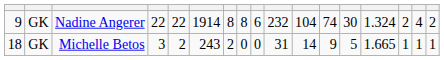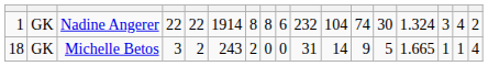Nadine Angerer | column 1: 9 -> 1
Nadine Angerer | column 15: 2 -> 3
Michelle Betos | column 17: 1 -> 4
